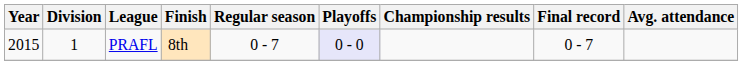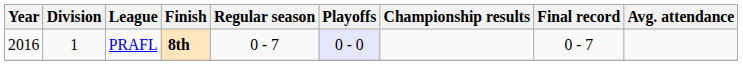PRAFL | Year: 2015 -> 2016
PRAFL | Finish: normal -> bold
